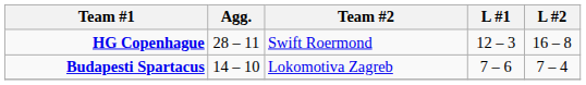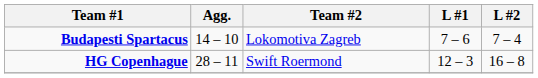rows swapped: HG Copenhague <-> Budapesti Spartacus
